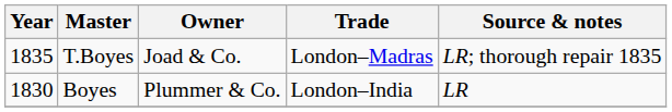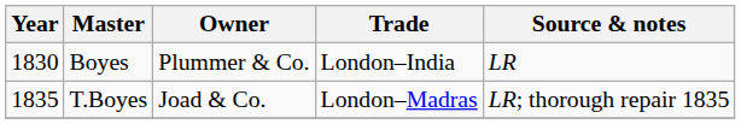rows swapped: Boyes <-> T.Boyes
